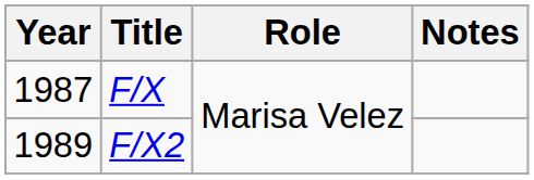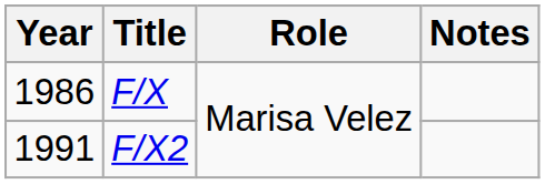F/X | Year: 1987 -> 1986
F/X2 | Year: 1989 -> 1991
